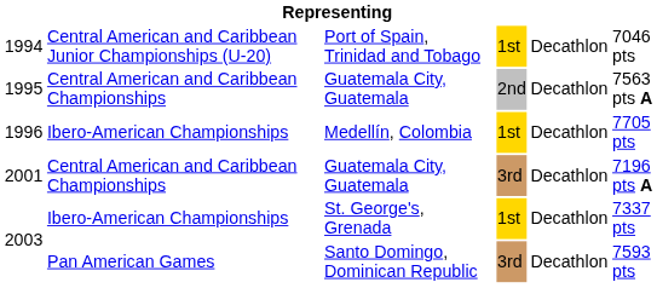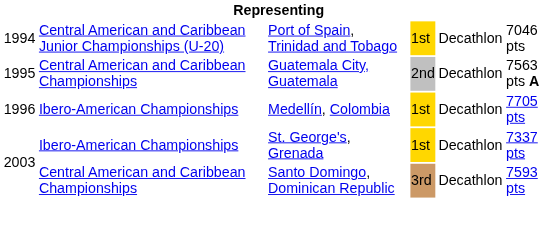- row: 2001 | Central American and Caribbean Championships | Guatemala City, Guatemala | 3rd | Decathlon | 7196 pts A
2003 / Santo Domingo, Dominican Republic | column 2: Pan American Games -> Central American and Caribbean Championships
